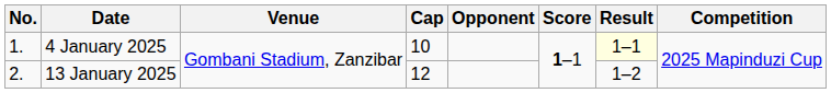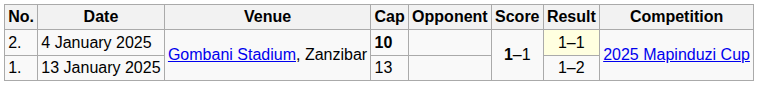4 January 2025 | No.: 1. -> 2.
4 January 2025 | Cap: normal -> bold
13 January 2025 | No.: 2. -> 1.
13 January 2025 | Cap: 12 -> 13
